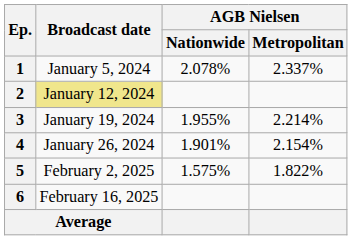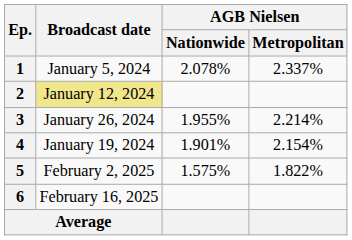3 | Broadcast date: January 19, 2024 -> January 26, 2024
4 | Broadcast date: January 26, 2024 -> January 19, 2024
